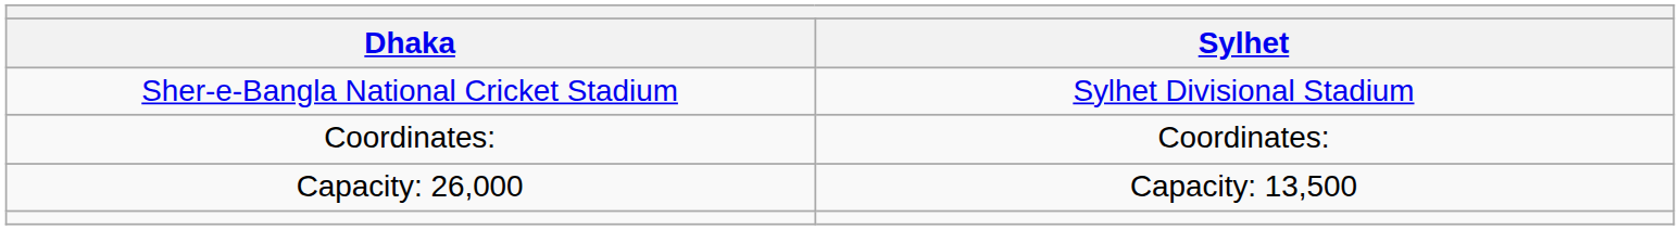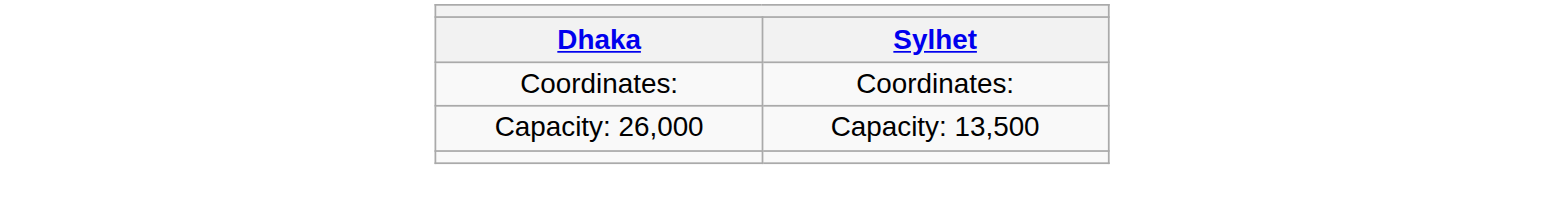- row: Sher-e-Bangla National Cricket Stadium | Sylhet Divisional Stadium
